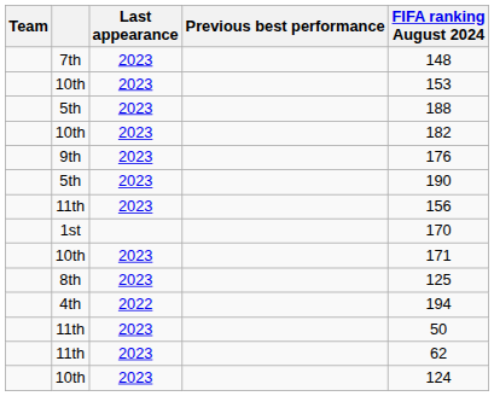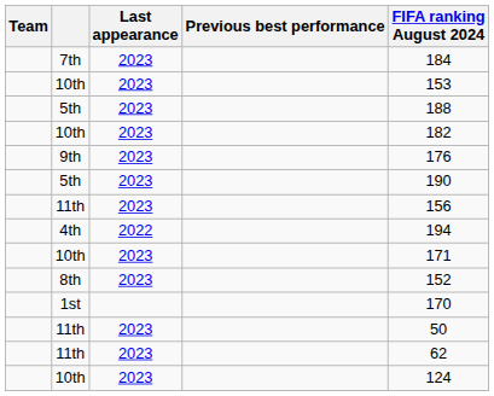7th | FIFA ranking August 2024: 148 -> 184
rows swapped: 4th <-> 1st
8th | FIFA ranking August 2024: 125 -> 152
